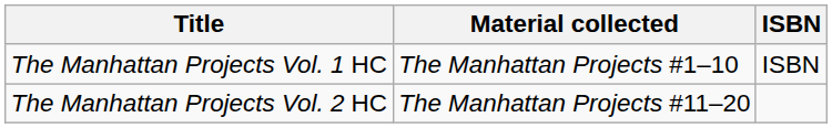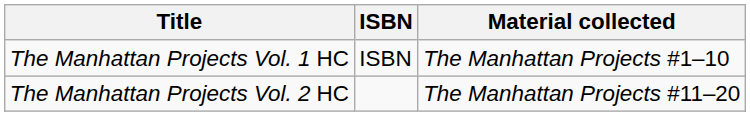columns swapped: Material collected <-> ISBN
